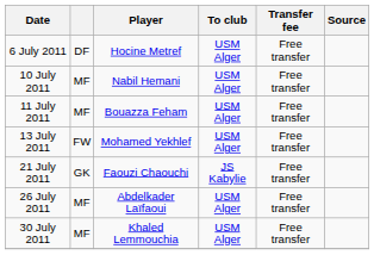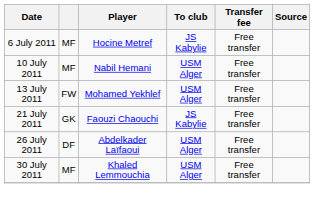6 July 2011 | column 2: DF -> MF
6 July 2011 | To club: USM Alger -> JS Kabylie
- row: 11 July 2011 | MF | Bouazza Feham | USM Alger | Free transfer
26 July 2011 | column 2: MF -> DF
